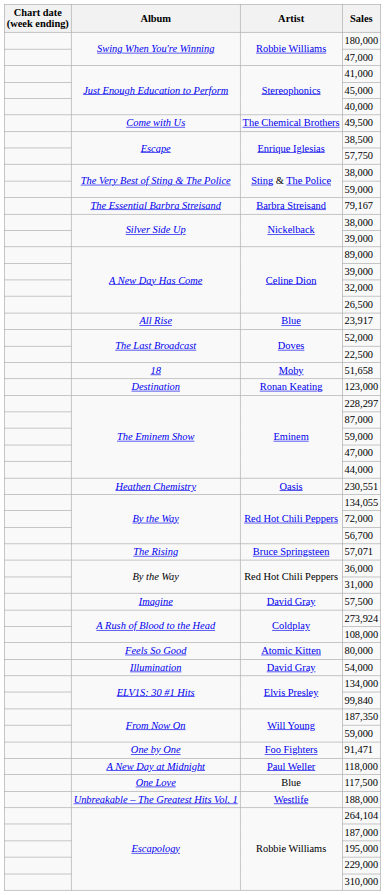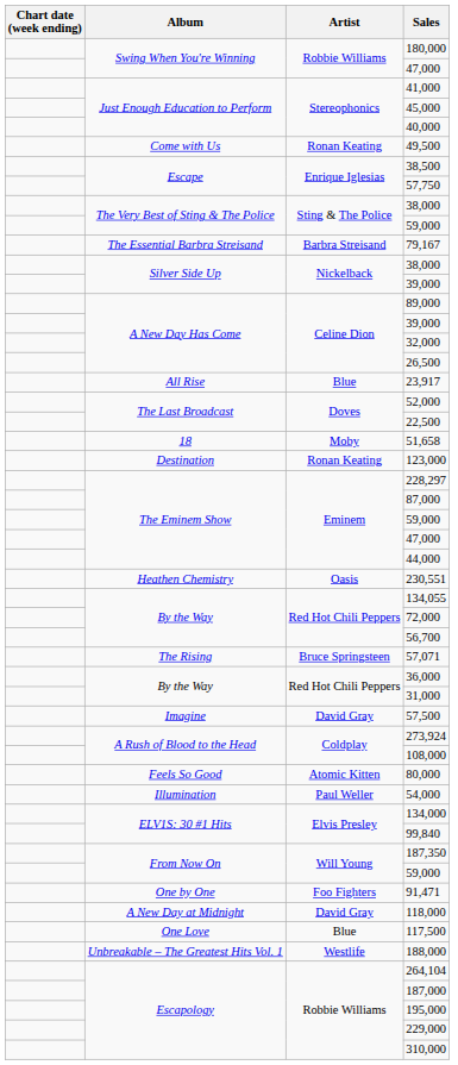49,500 | Artist: The Chemical Brothers -> Ronan Keating
54,000 | Artist: David Gray -> Paul Weller
118,000 | Artist: Paul Weller -> David Gray
